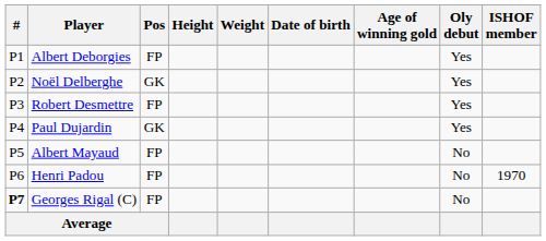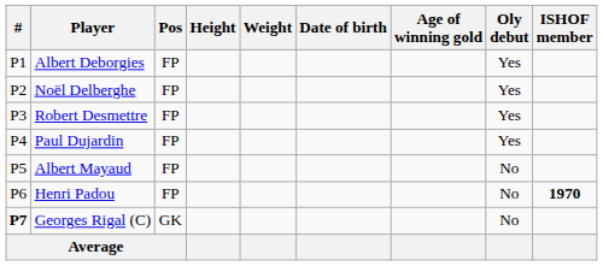Noël Delberghe | Pos: GK -> FP
Paul Dujardin | Pos: GK -> FP
Henri Padou | ISHOF member: normal -> bold
Georges Rigal (C) | Pos: FP -> GK
